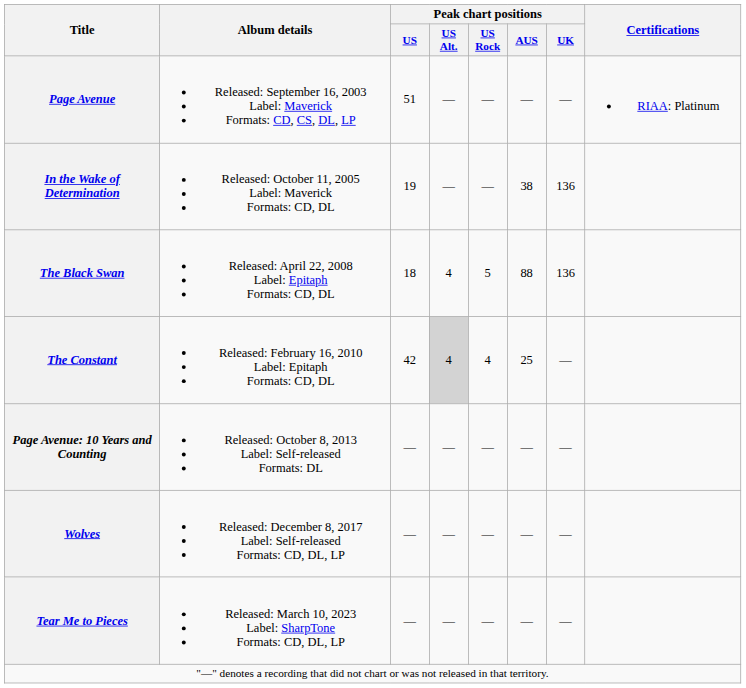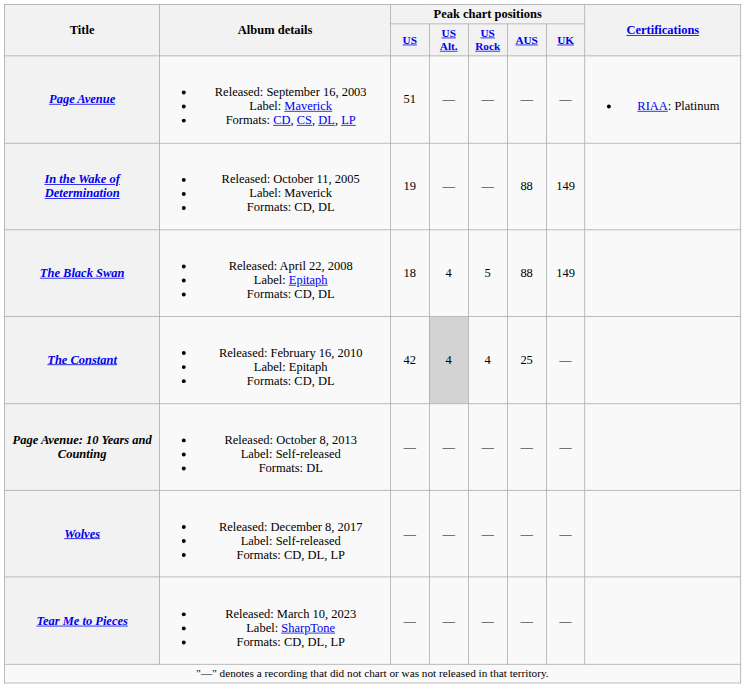In the Wake of Determination | Peak chart positions / AUS: 38 -> 88
In the Wake of Determination | Peak chart positions / UK: 136 -> 149
The Black Swan | Peak chart positions / UK: 136 -> 149
